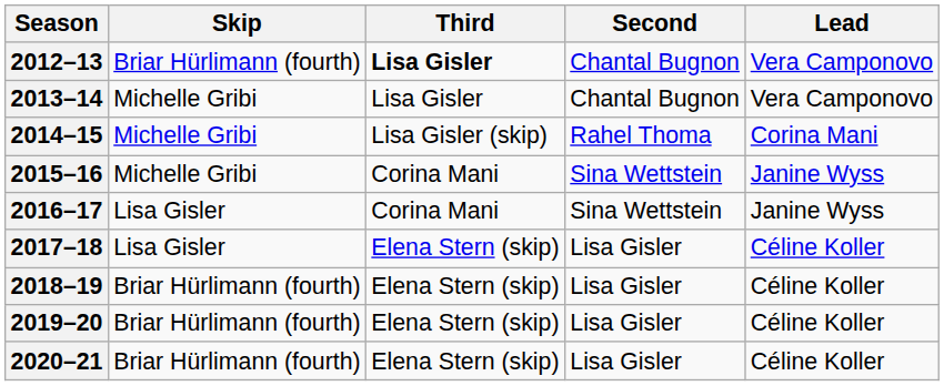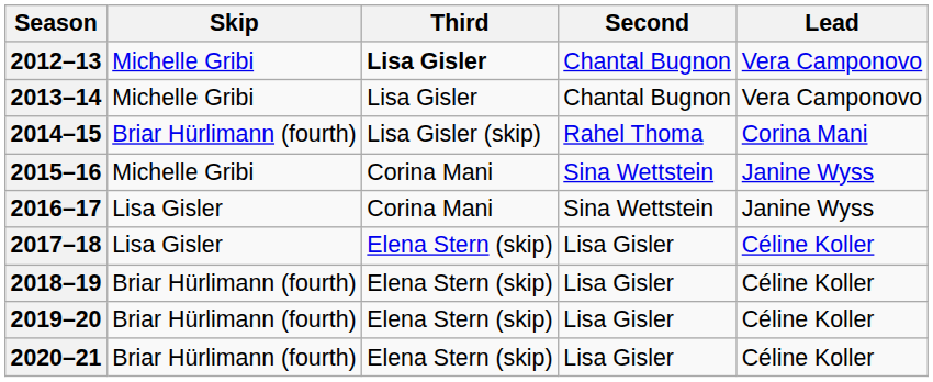2012–13 | Skip: Briar Hürlimann (fourth) -> Michelle Gribi
2014–15 | Skip: Michelle Gribi -> Briar Hürlimann (fourth)
